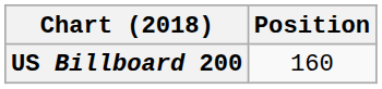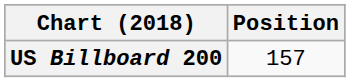US Billboard 200 | Position: 160 -> 157
